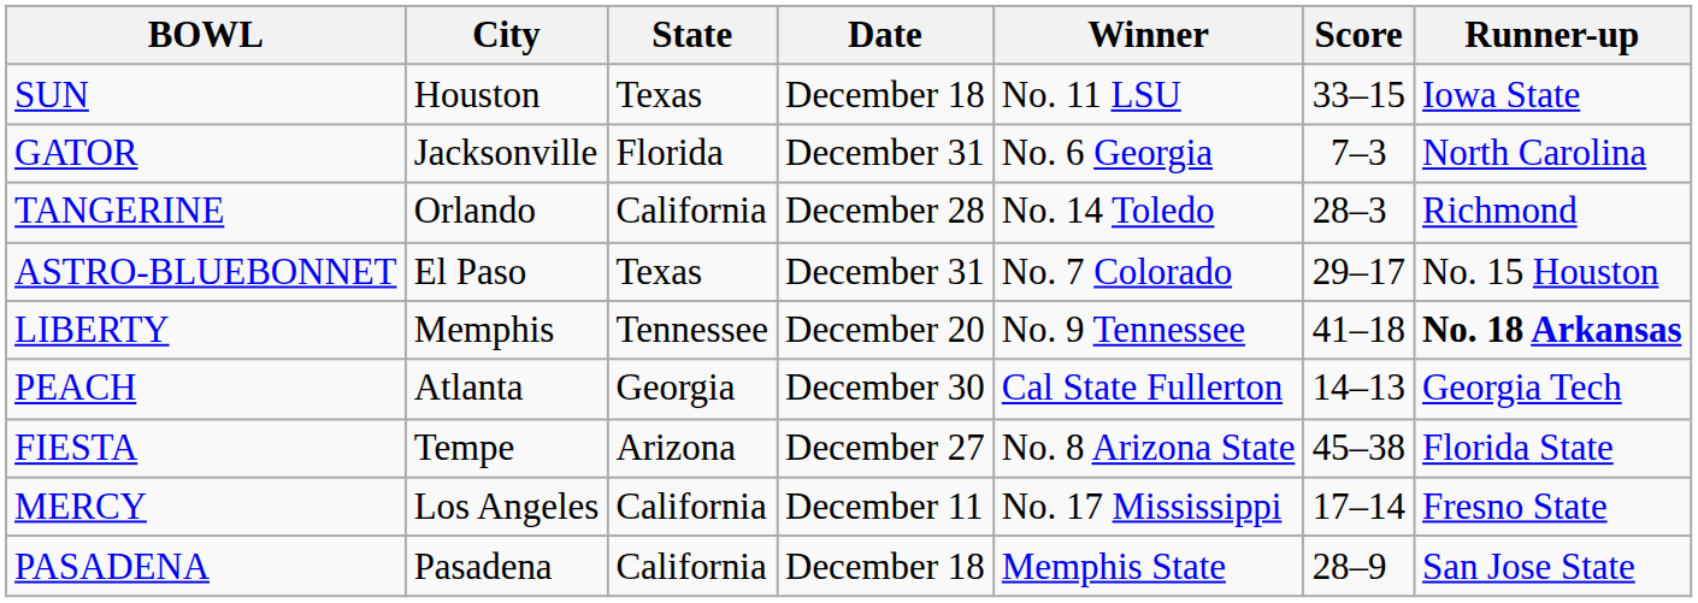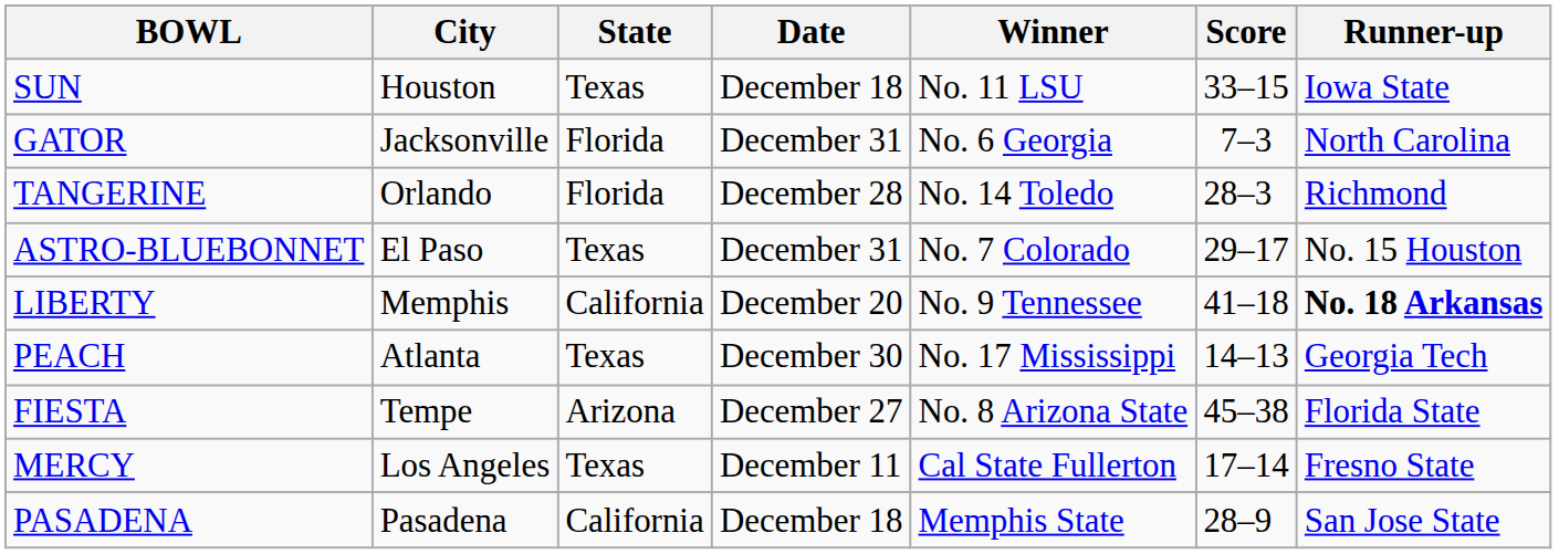TANGERINE | State: California -> Florida
LIBERTY | State: Tennessee -> California
PEACH | State: Georgia -> Texas
PEACH | Winner: Cal State Fullerton -> No. 17 Mississippi
MERCY | State: California -> Texas
MERCY | Winner: No. 17 Mississippi -> Cal State Fullerton
